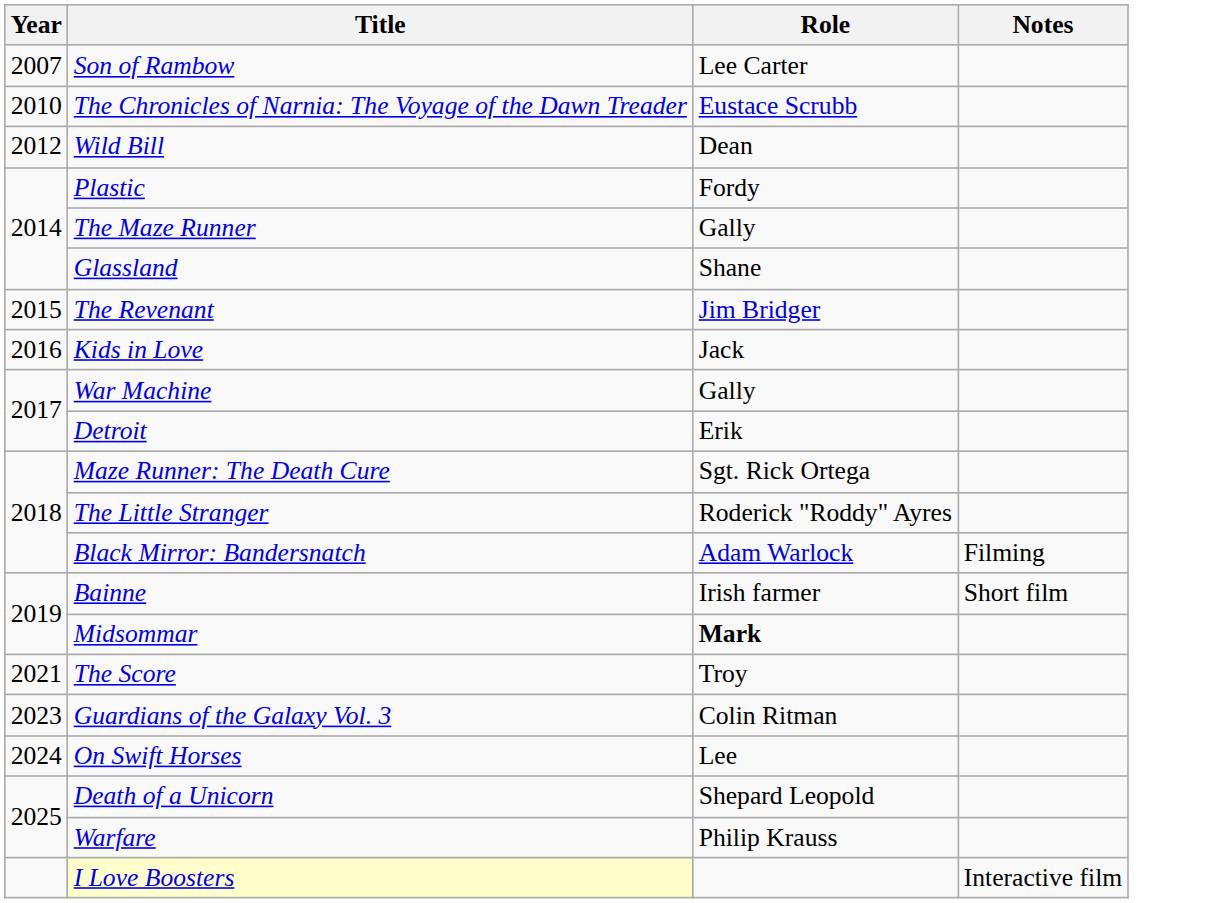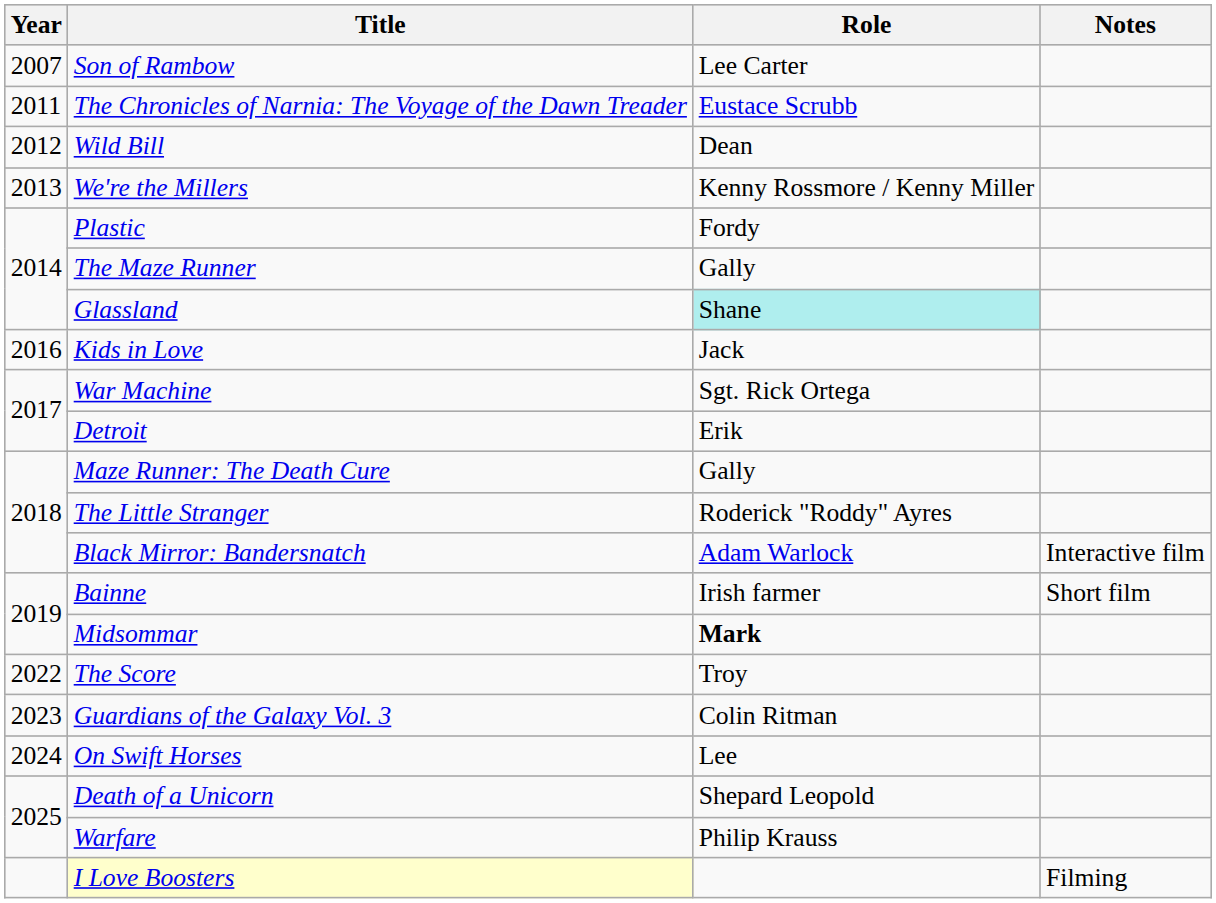The Chronicles of Narnia: The Voyage of the Dawn Treader | Year: 2010 -> 2011
+ row: 2013 | We're the Millers | Kenny Rossmore / Kenny Miller
Glassland | Role: no background -> paleturquoise background
- row: 2015 | The Revenant | Jim Bridger
War Machine | Role: Gally -> Sgt. Rick Ortega
Maze Runner: The Death Cure | Role: Sgt. Rick Ortega -> Gally
Black Mirror: Bandersnatch | Notes: Filming -> Interactive film
The Score | Year: 2021 -> 2022
I Love Boosters | Notes: Interactive film -> Filming
